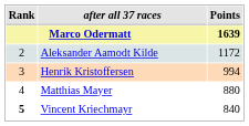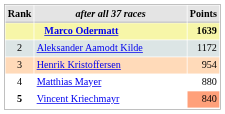Henrik Kristoffersen | Points: 994 -> 954
Vincent Kriechmayr | Points: no background -> lightsalmon background
